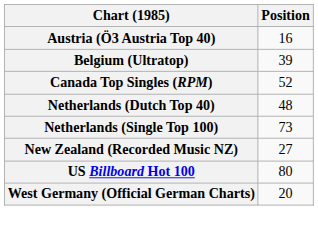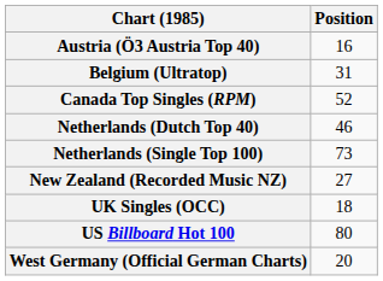Belgium (Ultratop) | Position: 39 -> 31
Netherlands (Dutch Top 40) | Position: 48 -> 46
+ row: UK Singles (OCC) | 18
